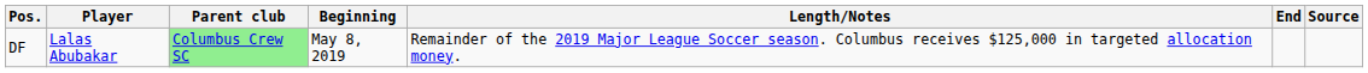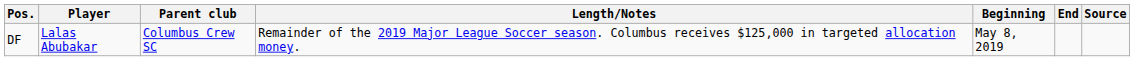columns swapped: Length/Notes <-> Beginning
DF | Parent club: lightgreen background -> no background
